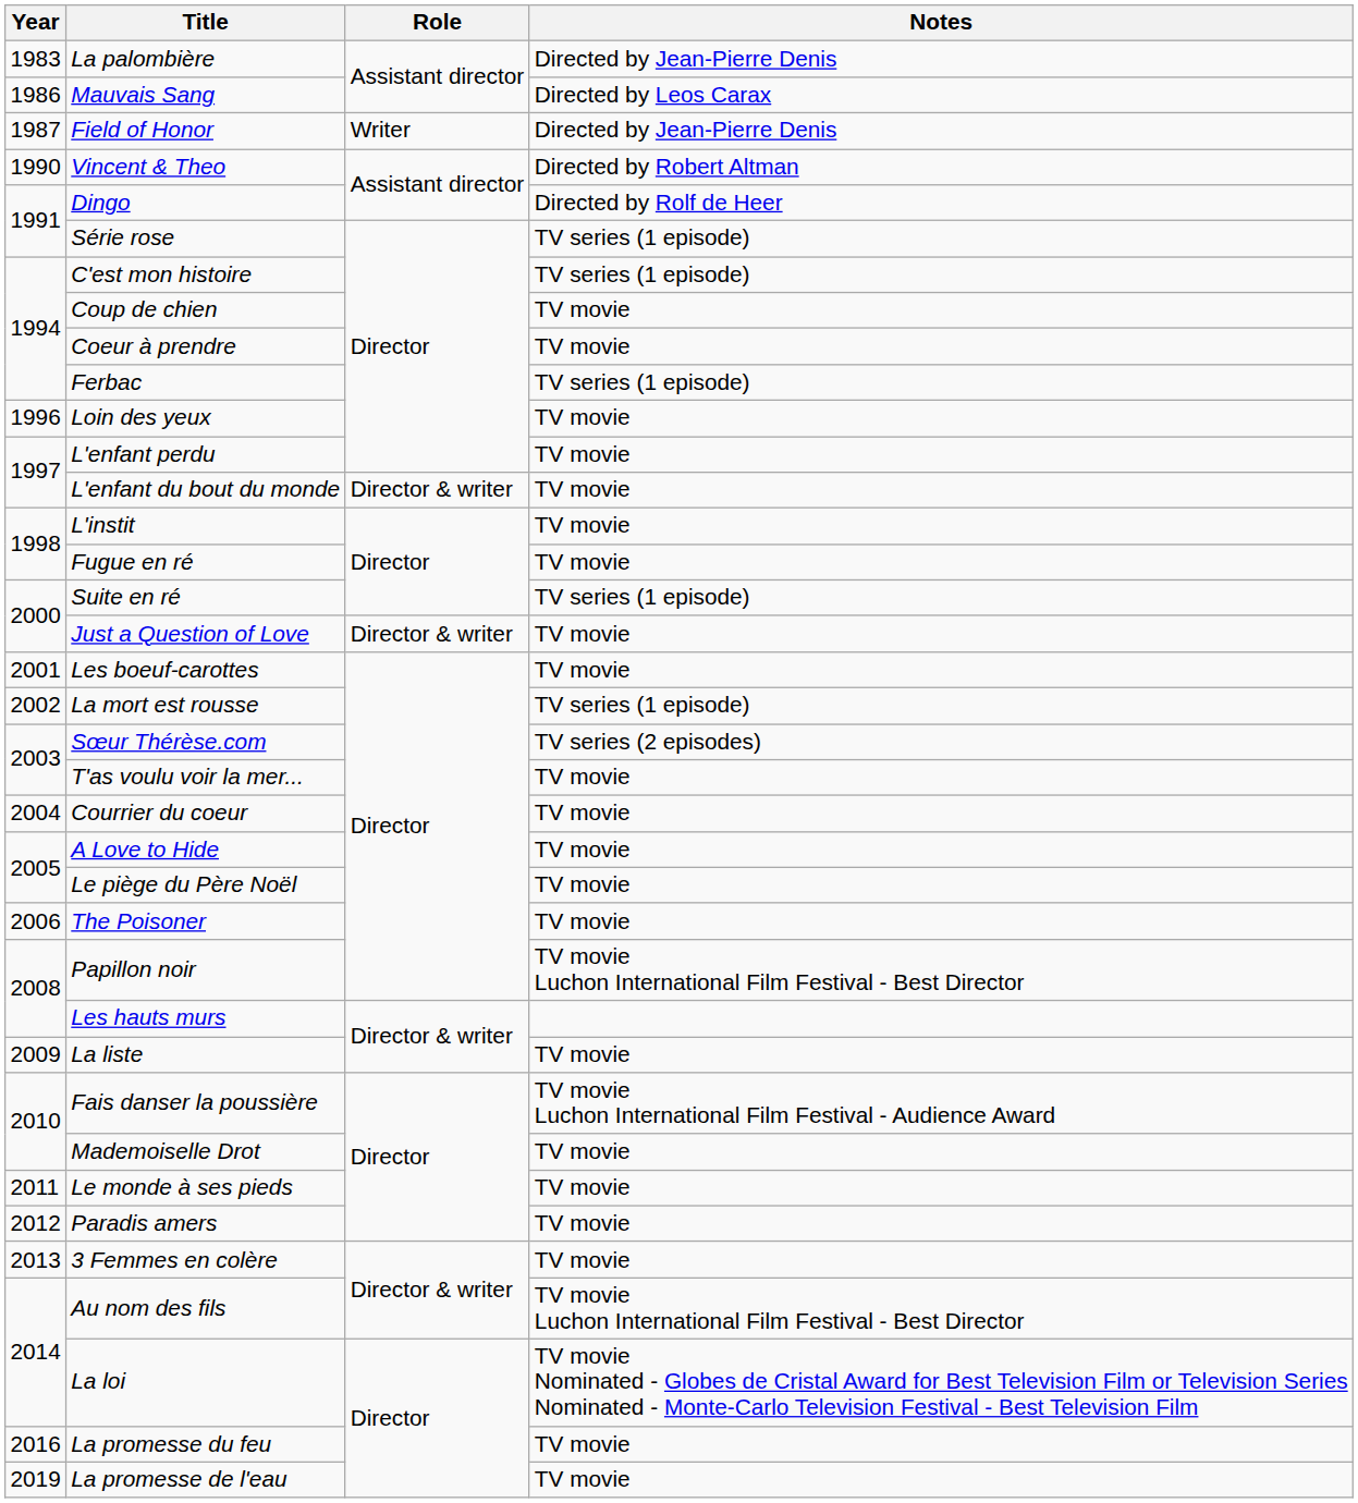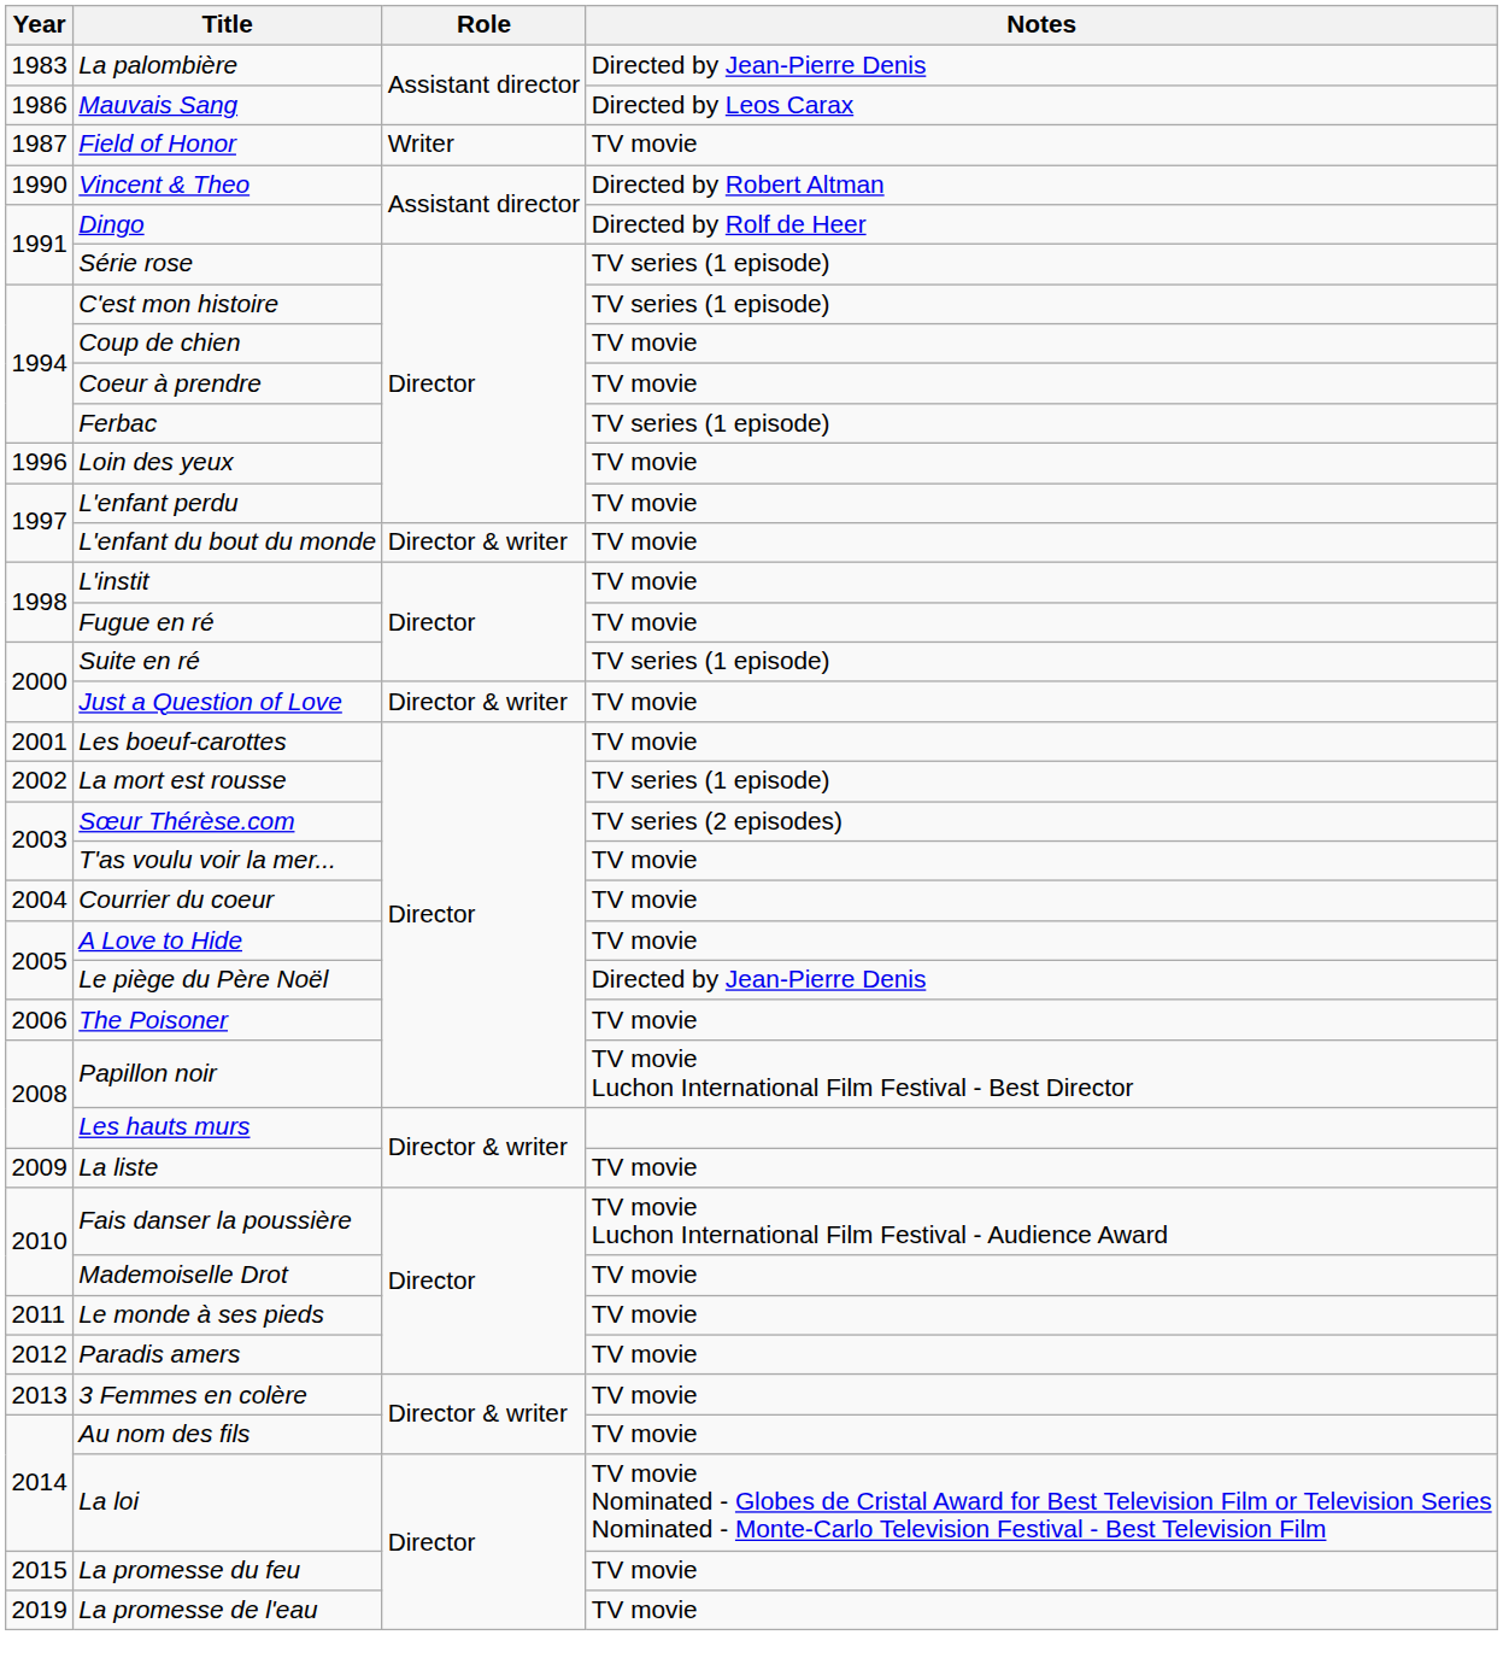Field of Honor | Notes: Directed by Jean-Pierre Denis -> TV movie
Le piège du Père Noël | Notes: TV movie -> Directed by Jean-Pierre Denis
Au nom des fils | Notes: TV movie Luchon International Film Festival - Best Director -> TV movie
La promesse du feu | Year: 2016 -> 2015
